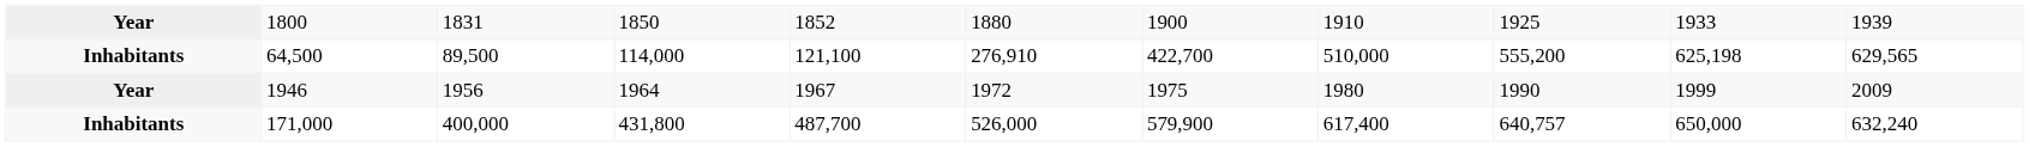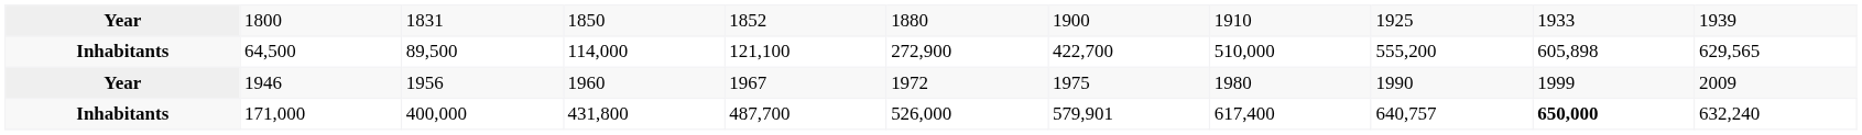64,500 | column 6: 276,910 -> 272,900
64,500 | column 10: 625,198 -> 605,898
1946 | column 4: 1964 -> 1960
171,000 | column 7: 579,900 -> 579,901
171,000 | column 10: normal -> bold
